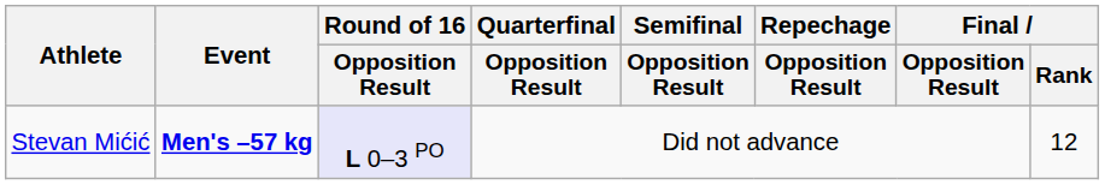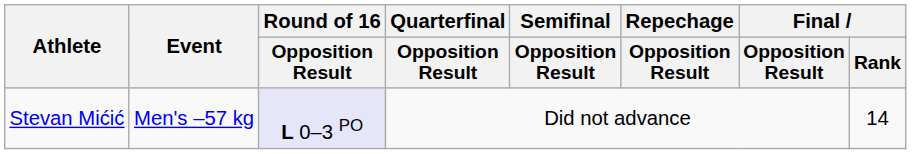Stevan Mićić | Event: bold -> normal
Stevan Mićić | Final / Rank: 12 -> 14
